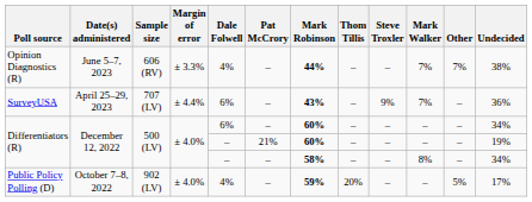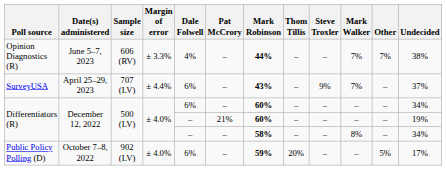SurveyUSA | Undecided: 36% -> 37%
Public Policy Polling (D) | Dale Folwell: 4% -> 6%
